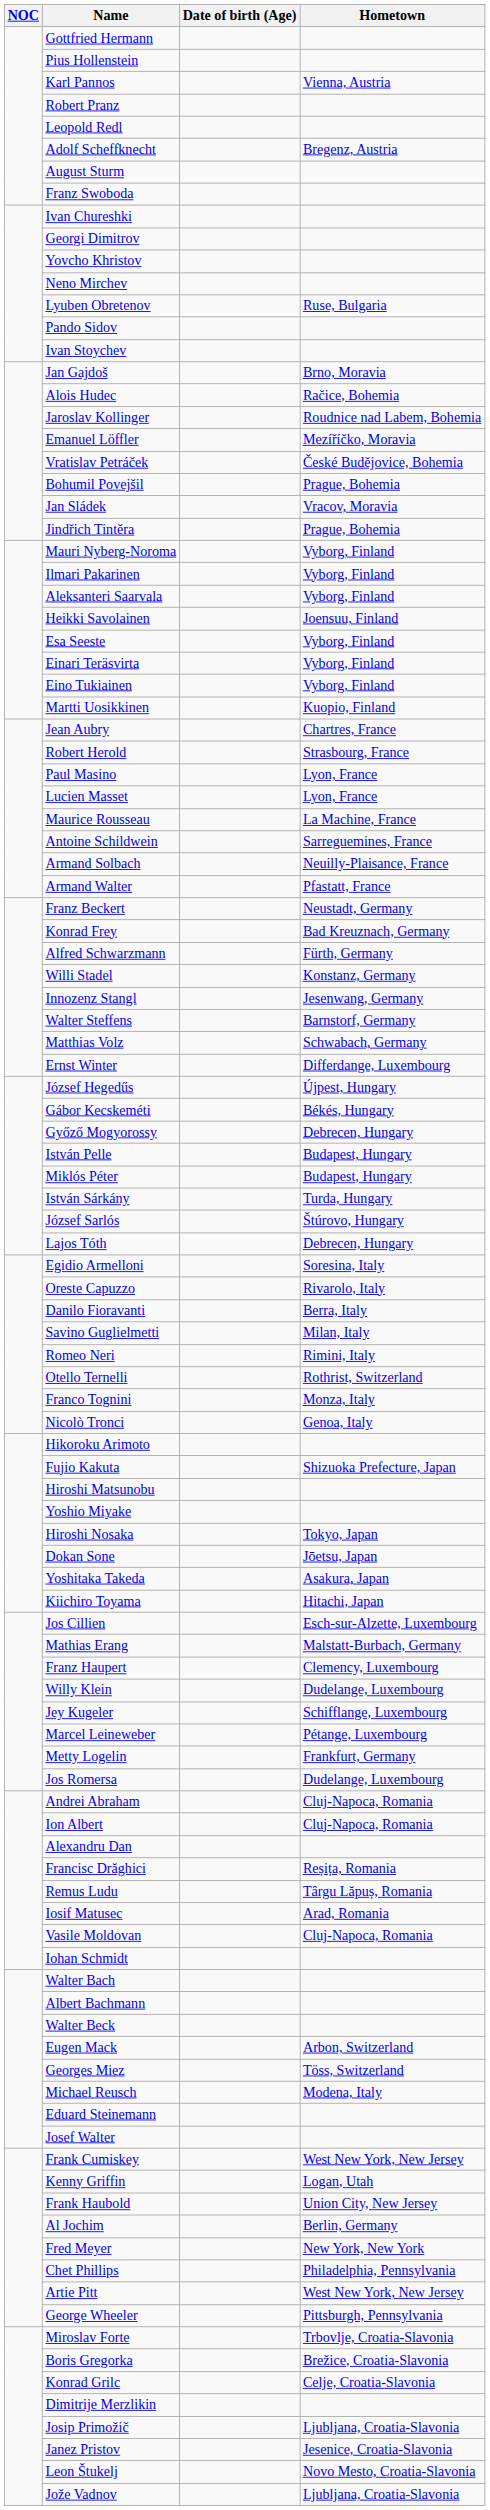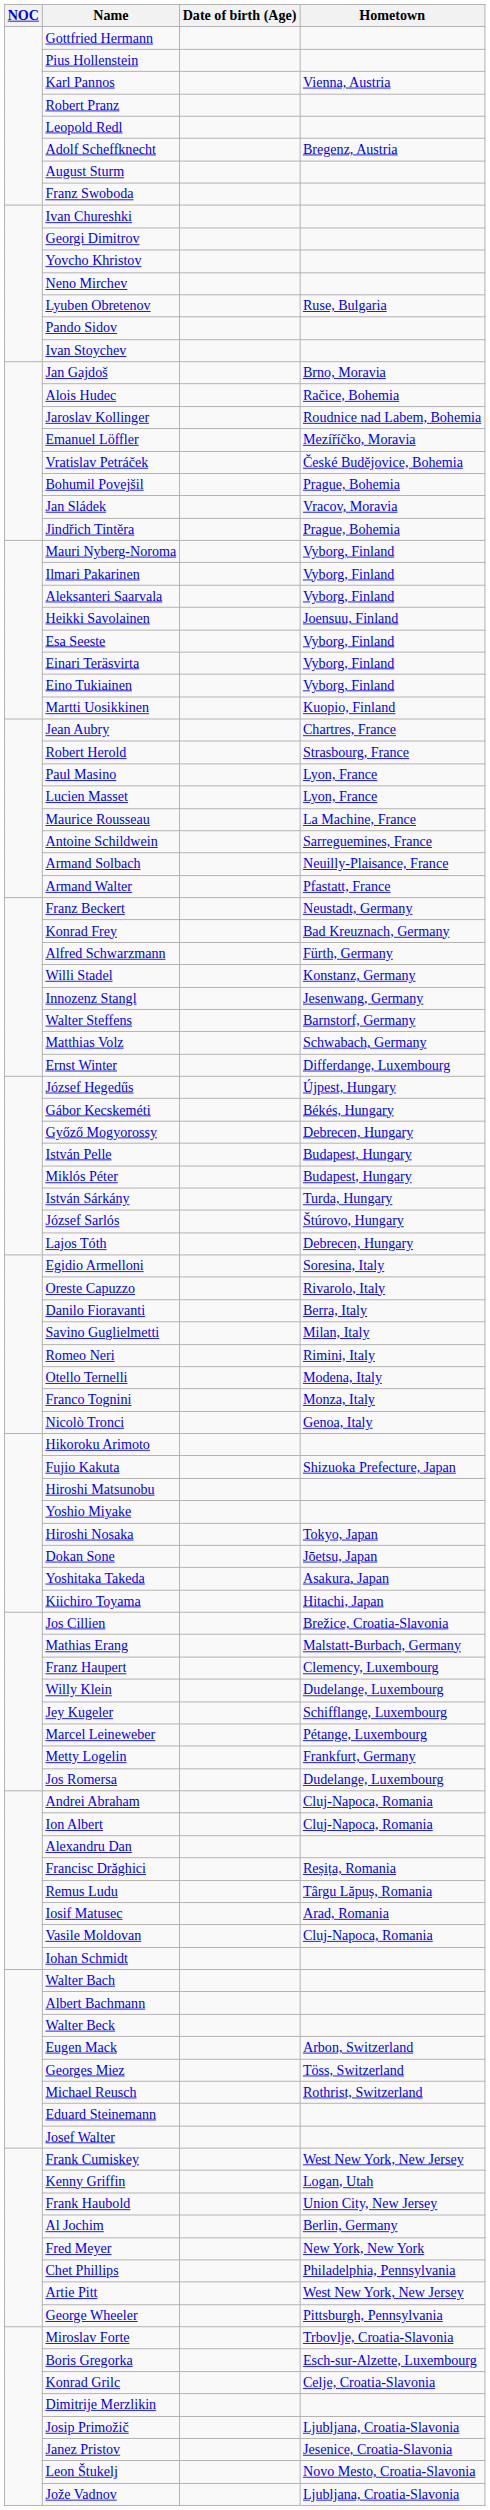Otello Ternelli | Hometown: Rothrist, Switzerland -> Modena, Italy
Jos Cillien | Hometown: Esch-sur-Alzette, Luxembourg -> Brežice, Croatia-Slavonia
Michael Reusch | Hometown: Modena, Italy -> Rothrist, Switzerland
Boris Gregorka | Hometown: Brežice, Croatia-Slavonia -> Esch-sur-Alzette, Luxembourg
